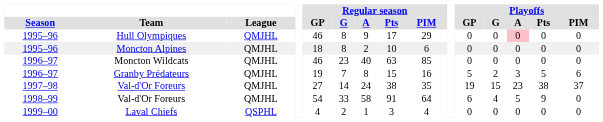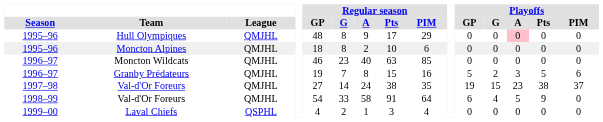Hull Olympiques | Regular season / GP: 46 -> 48
